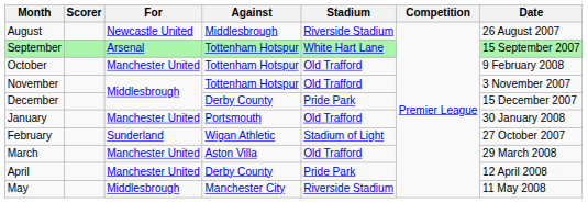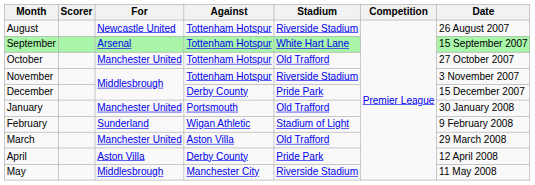August | Against: Middlesbrough -> Tottenham Hotspur
October | Date: 9 February 2008 -> 27 October 2007
November | Stadium: Old Trafford -> Riverside Stadium
February | Date: 27 October 2007 -> 9 February 2008
April | For: Manchester United -> Aston Villa
